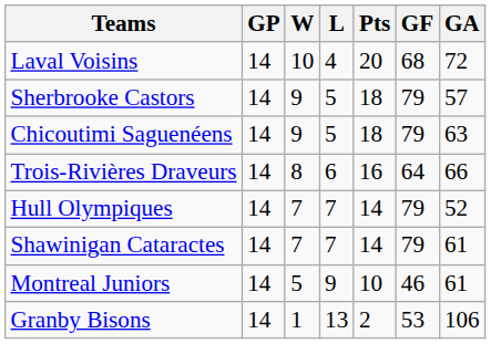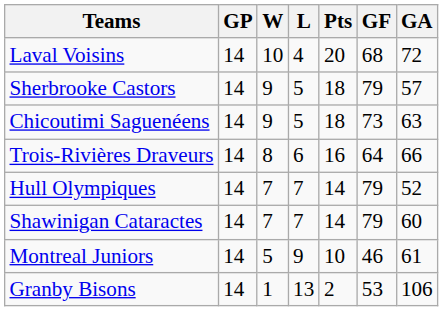Chicoutimi Saguenéens | GF: 79 -> 73
Shawinigan Cataractes | GA: 61 -> 60
